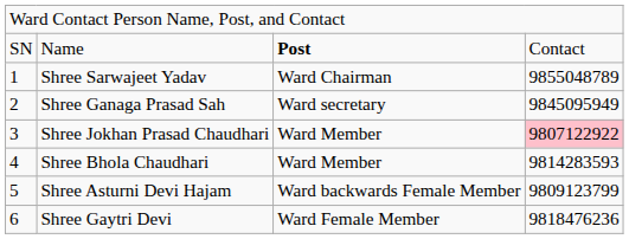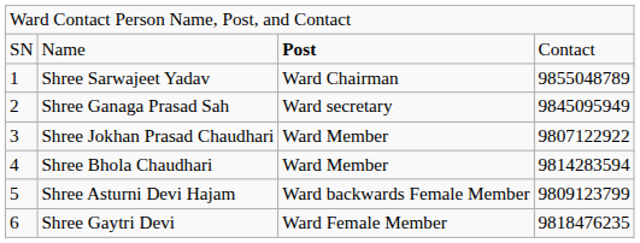Shree Jokhan Prasad Chaudhari | column 4: pink background -> no background
Shree Bhola Chaudhari | column 4: 9814283593 -> 9814283594
Shree Gaytri Devi | column 4: 9818476236 -> 9818476235
